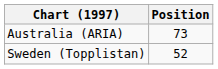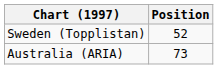rows swapped: Australia (ARIA) <-> Sweden (Topplistan)
